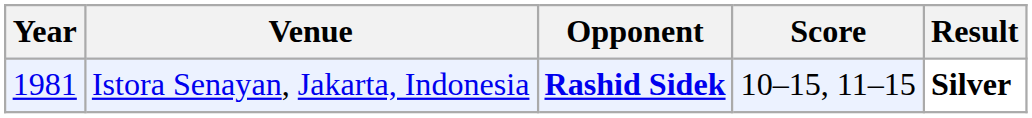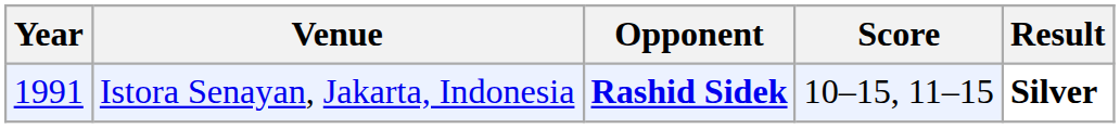Istora Senayan, Jakarta, Indonesia | Year: 1981 -> 1991
